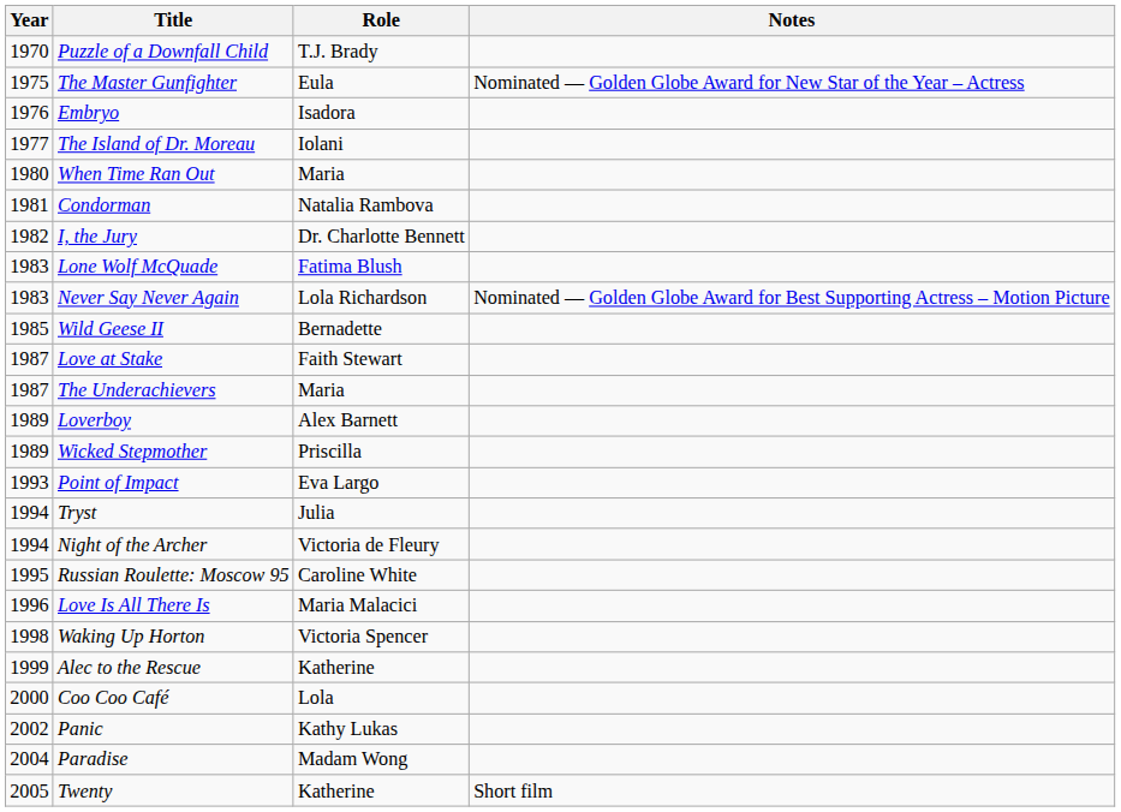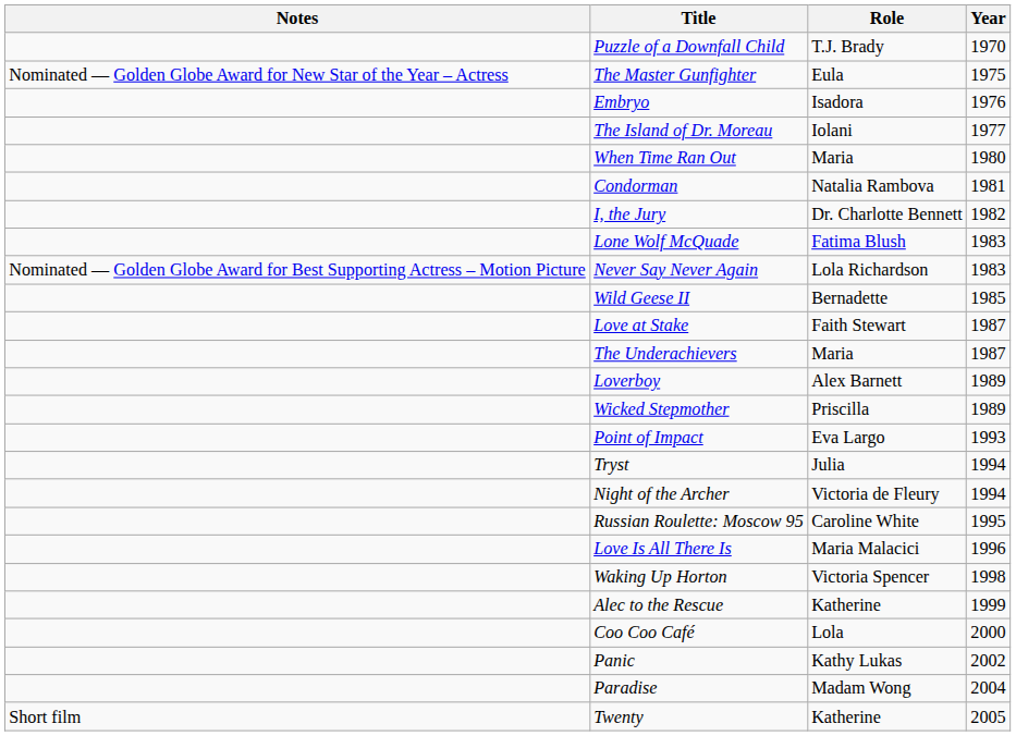columns swapped: Year <-> Notes
